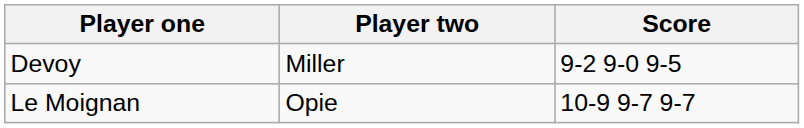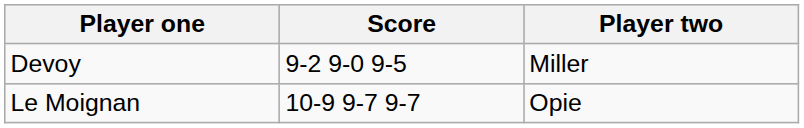columns swapped: Player two <-> Score
